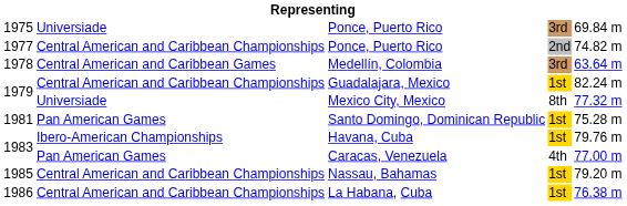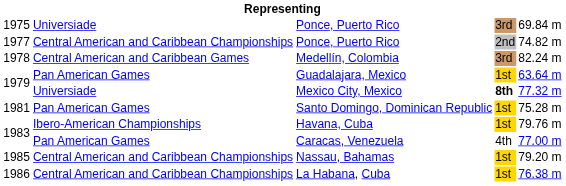Medellín, Colombia | column 5: 63.64 m -> 82.24 m
Guadalajara, Mexico | column 2: Central American and Caribbean Championships -> Pan American Games
Guadalajara, Mexico | column 5: 82.24 m -> 63.64 m
Mexico City, Mexico | column 4: normal -> bold
